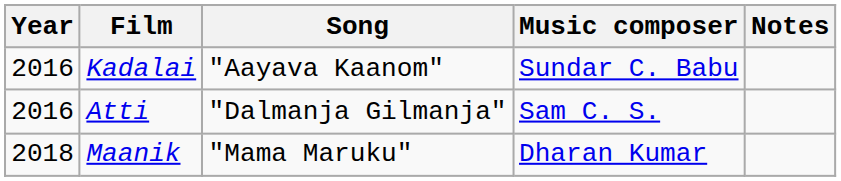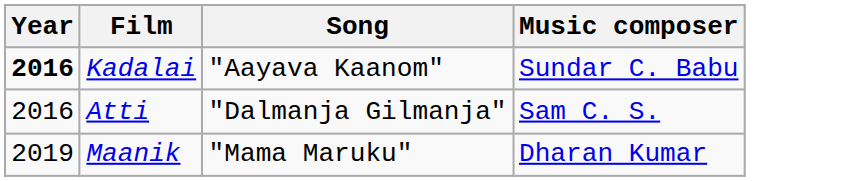- column: Notes
Kadalai | Year: normal -> bold
Maanik | Year: 2018 -> 2019
